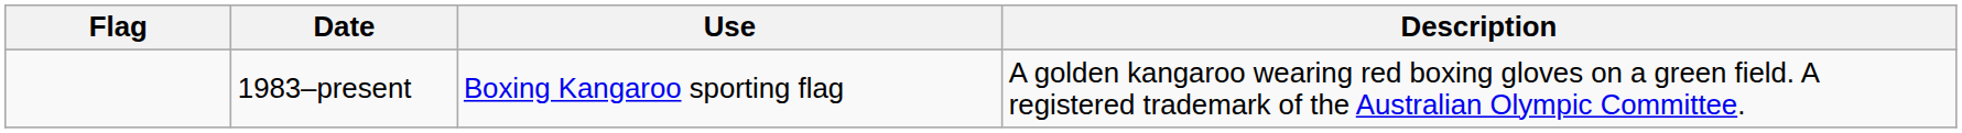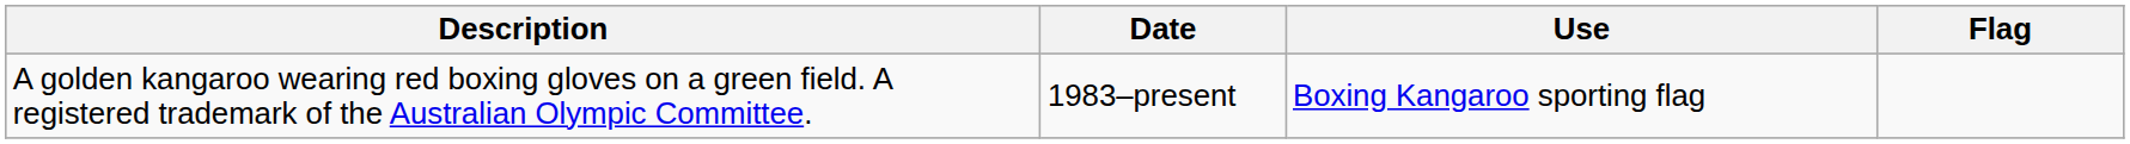columns swapped: Flag <-> Description
